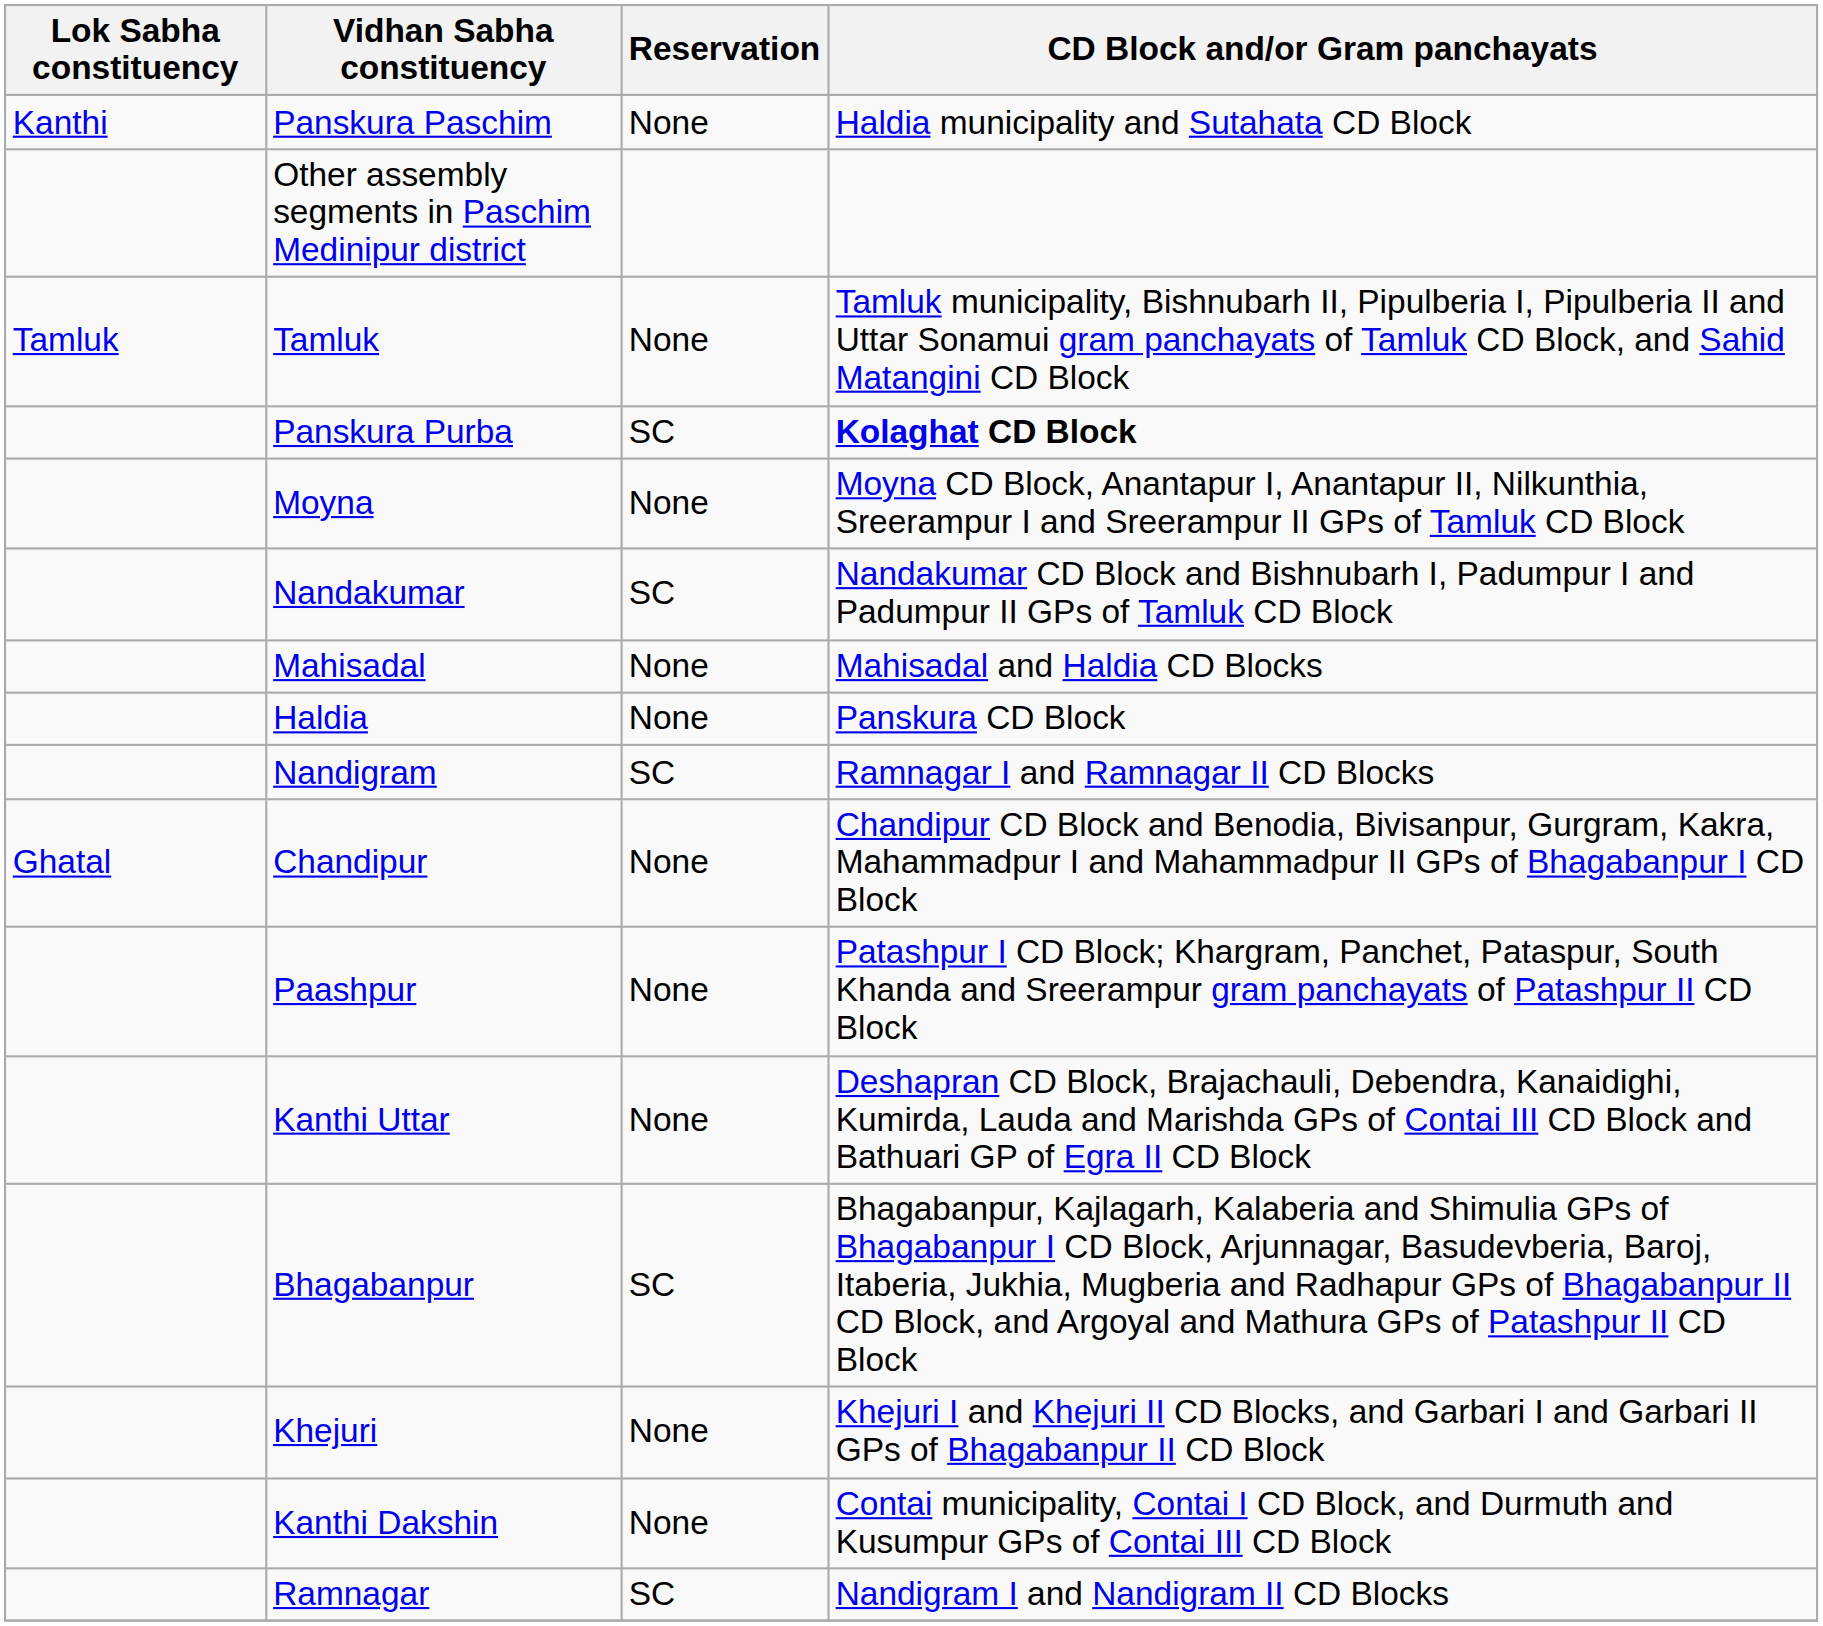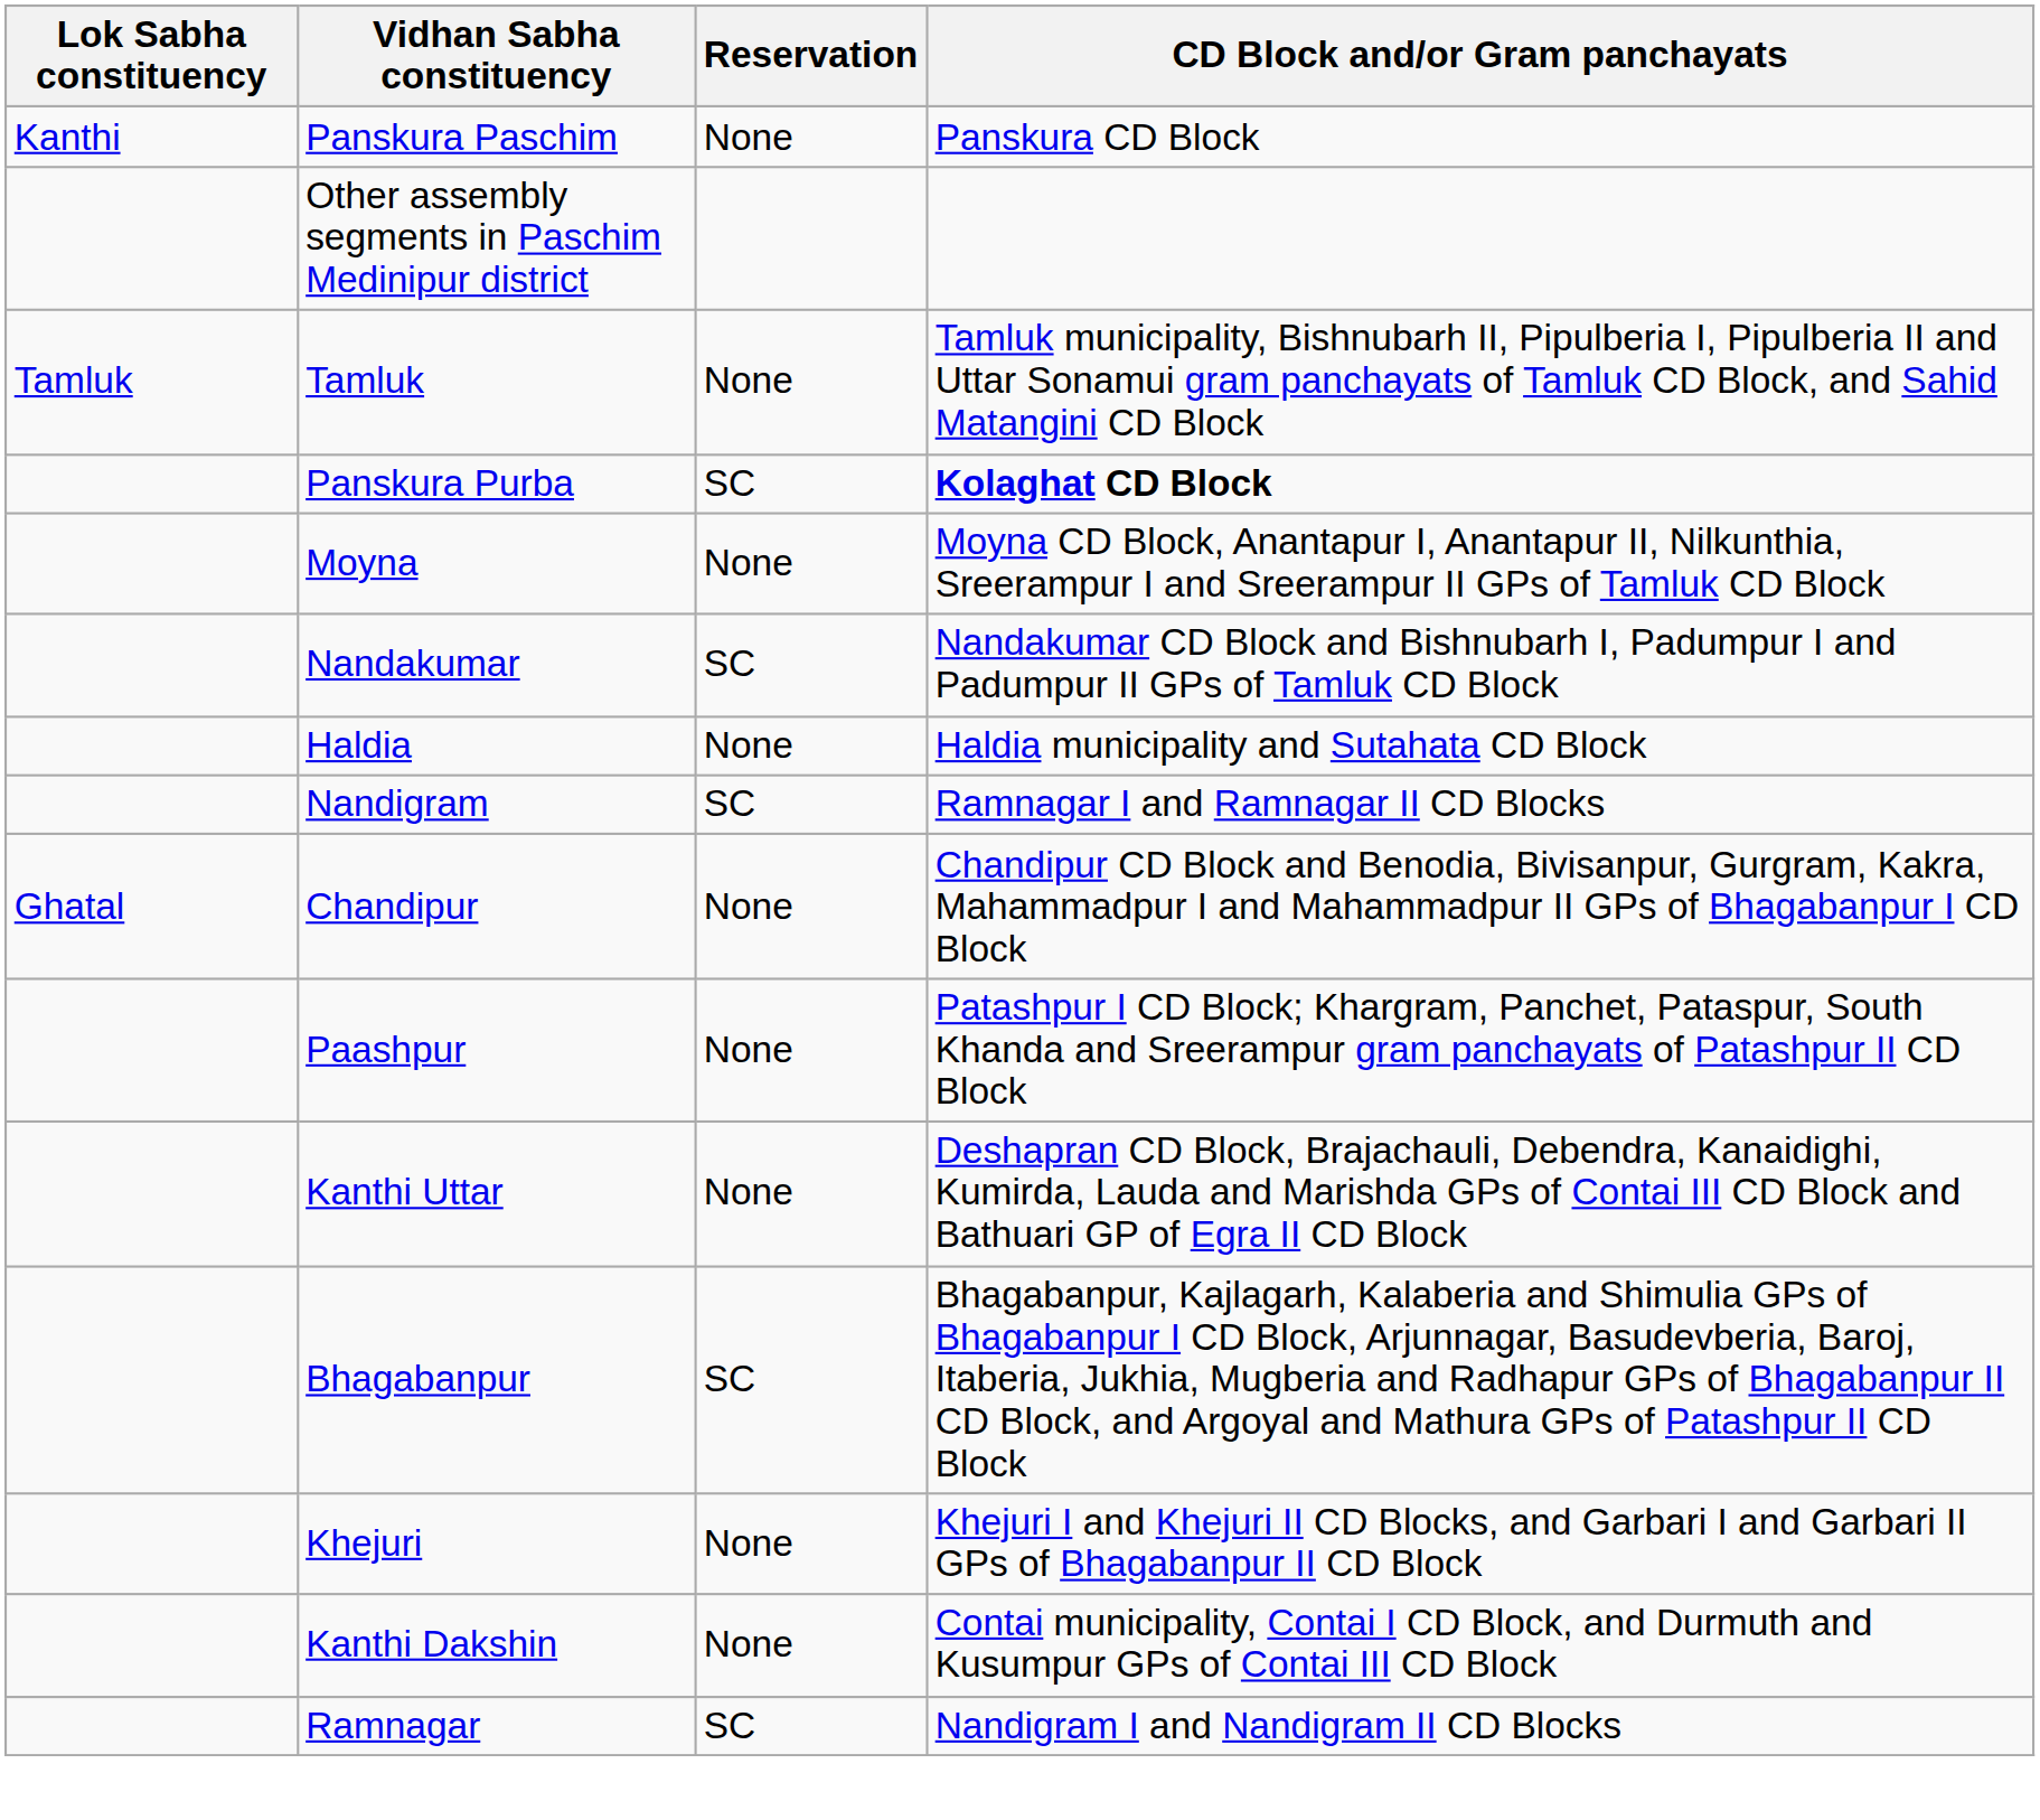Panskura Paschim | CD Block and/or Gram panchayats: Haldia municipality and Sutahata CD Block -> Panskura CD Block
- row: Mahisadal | None | Mahisadal and Haldia CD Blocks
Haldia | CD Block and/or Gram panchayats: Panskura CD Block -> Haldia municipality and Sutahata CD Block
